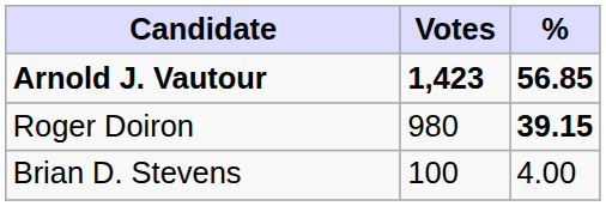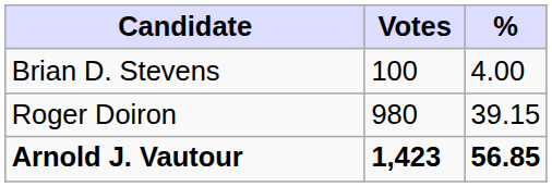rows swapped: Arnold J. Vautour <-> Brian D. Stevens
Roger Doiron | %: bold -> normal
